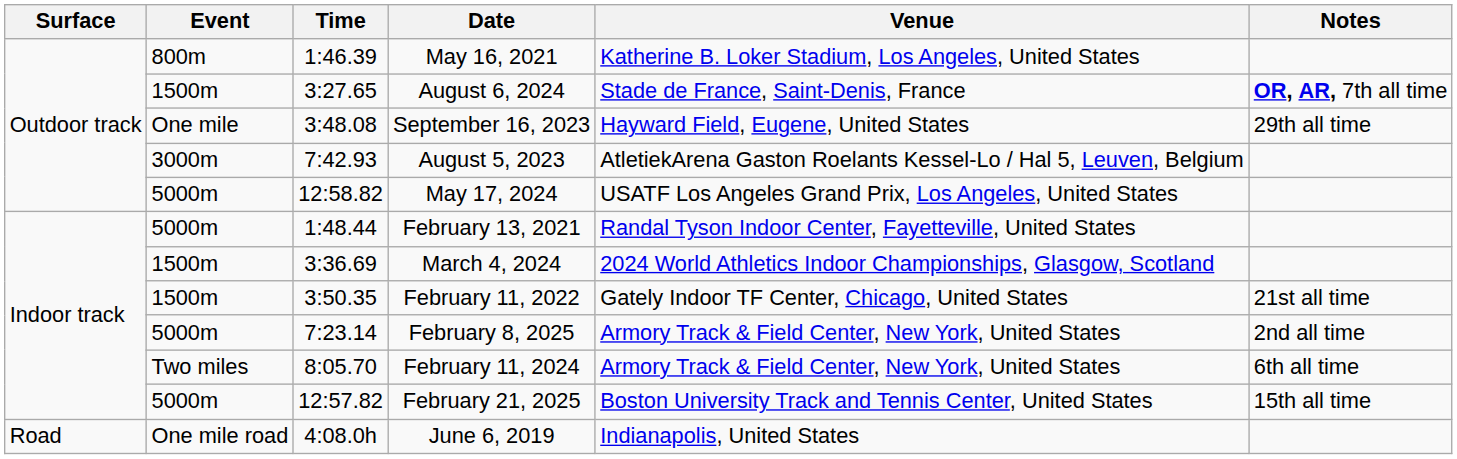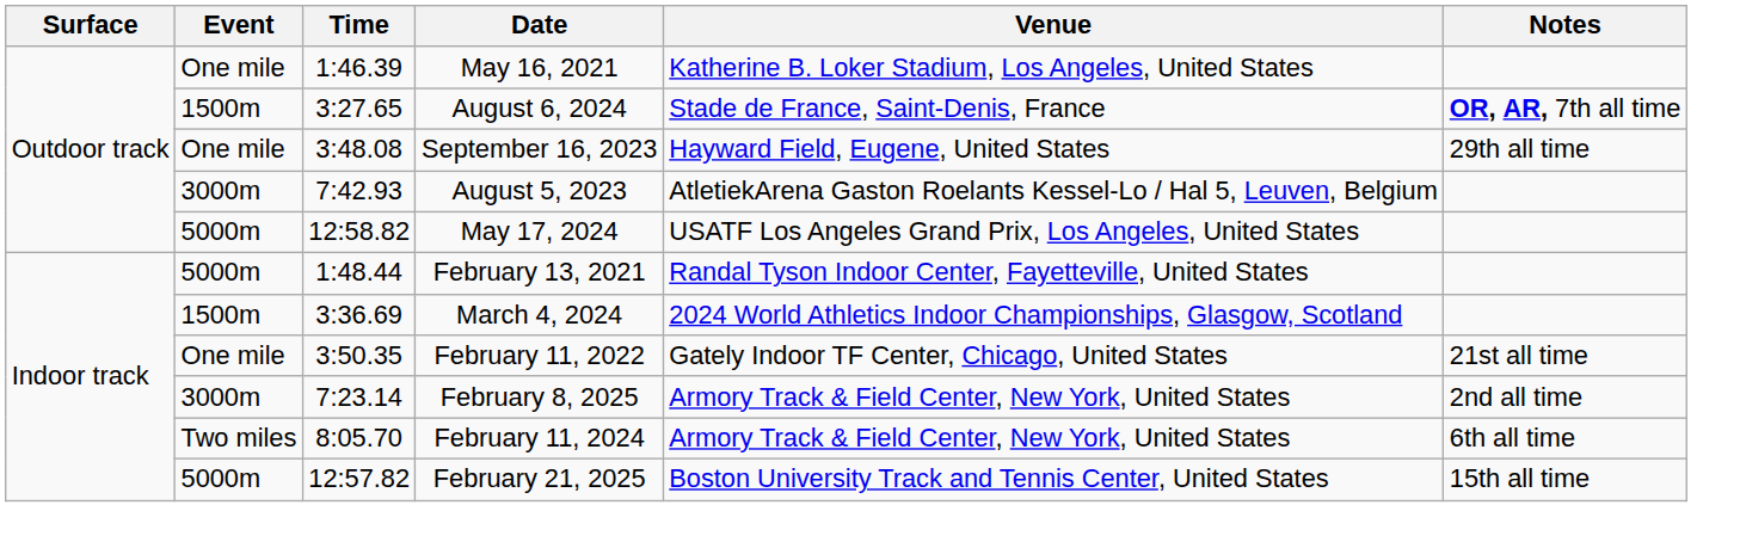May 16, 2021 | Event: 800m -> One mile
February 11, 2022 | Event: 1500m -> One mile
February 8, 2025 | Event: 5000m -> 3000m
- row: Road | One mile road | 4:08.0h | June 6, 2019 | Indianapolis, United States
